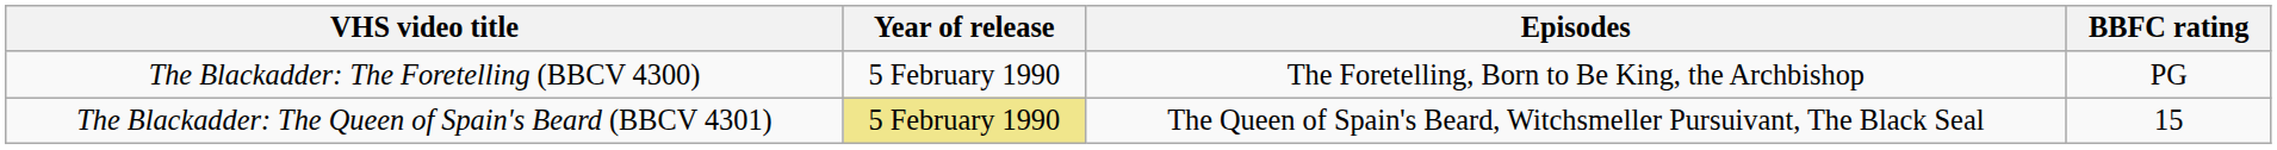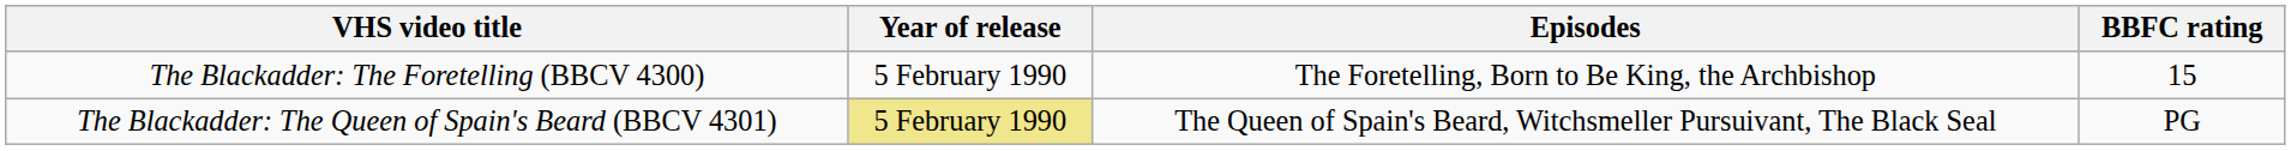The Blackadder: The Foretelling (BBCV 4300) | BBFC rating: PG -> 15
The Blackadder: The Queen of Spain's Beard (BBCV 4301) | BBFC rating: 15 -> PG
